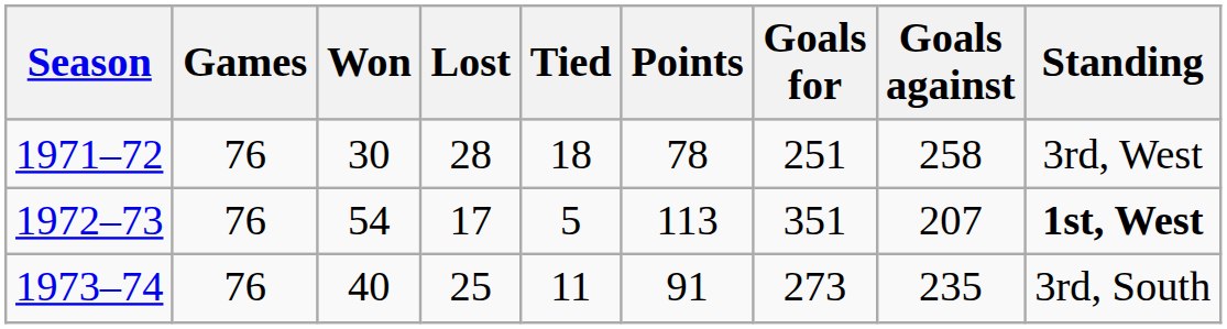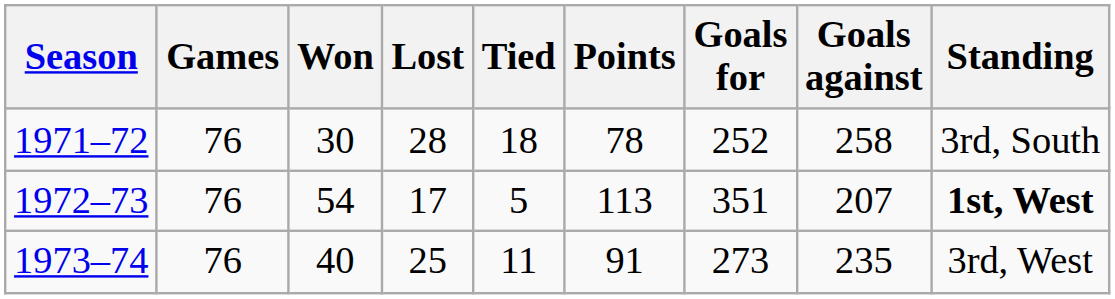1971–72 | Goals for: 251 -> 252
1971–72 | Standing: 3rd, West -> 3rd, South
1973–74 | Standing: 3rd, South -> 3rd, West
